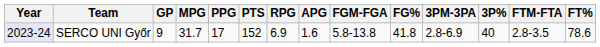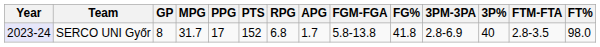SERCO UNI Győr | GP: 9 -> 8
SERCO UNI Győr | RPG: 6.9 -> 6.8
SERCO UNI Győr | APG: 1.6 -> 1.7
SERCO UNI Győr | FT%: 78.6 -> 98.0
